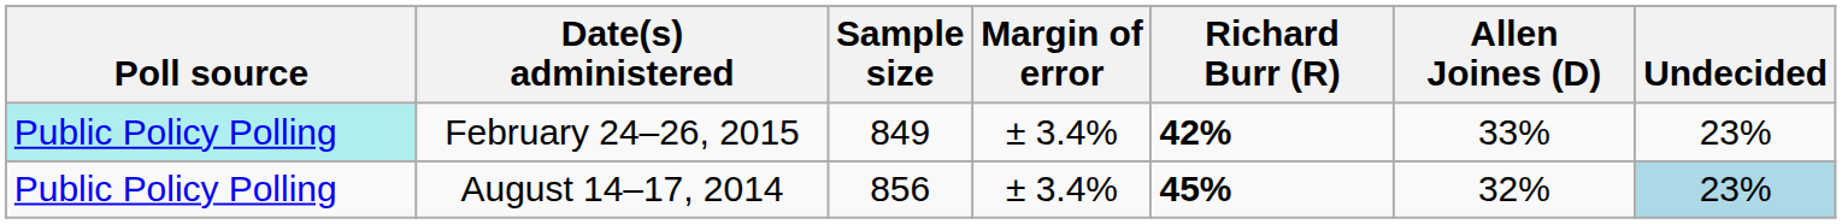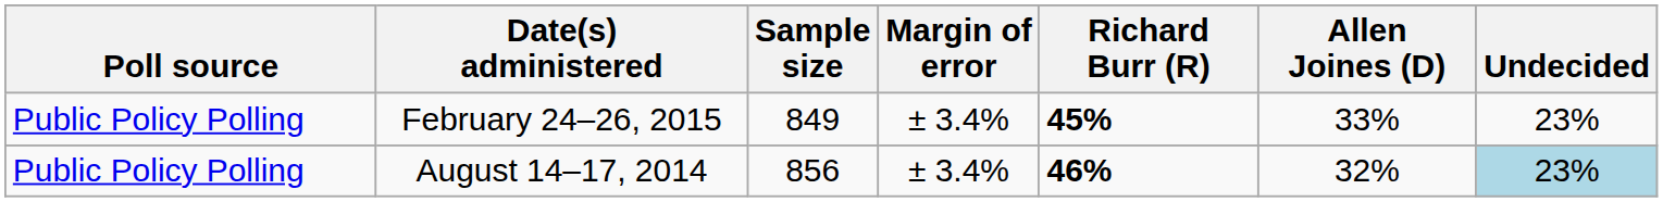February 24–26, 2015 | Poll source: paleturquoise background -> no background
February 24–26, 2015 | Richard Burr (R): 42% -> 45%
August 14–17, 2014 | Richard Burr (R): 45% -> 46%
